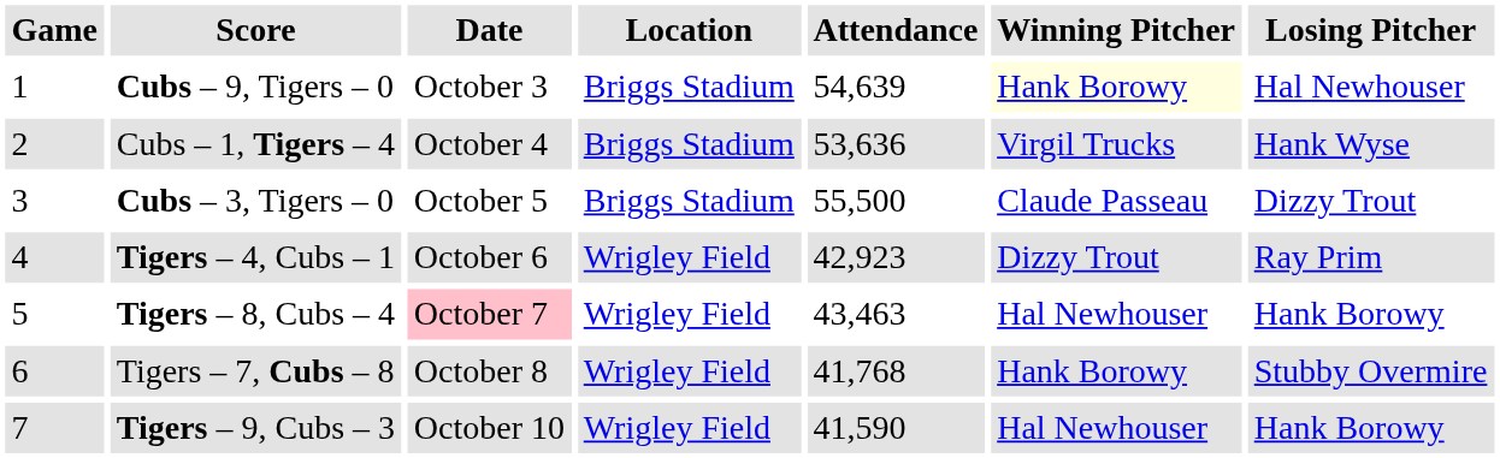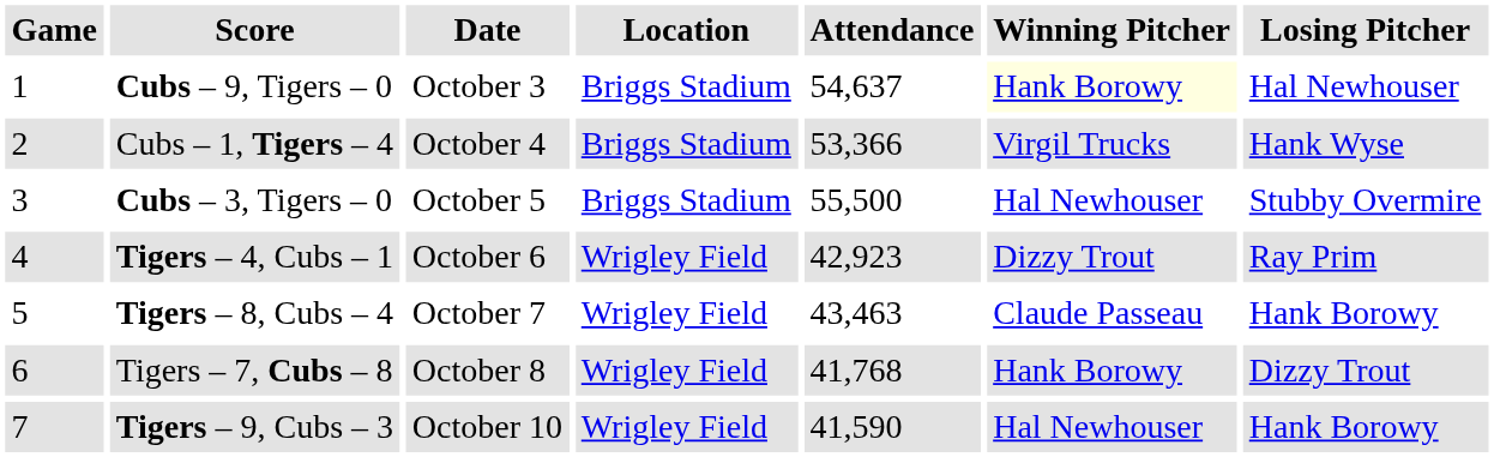Cubs – 9, Tigers – 0 | Attendance: 54,639 -> 54,637
Cubs – 1, Tigers – 4 | Attendance: 53,636 -> 53,366
Cubs – 3, Tigers – 0 | Winning Pitcher: Claude Passeau -> Hal Newhouser
Cubs – 3, Tigers – 0 | Losing Pitcher: Dizzy Trout -> Stubby Overmire
Tigers – 8, Cubs – 4 | Date: pink background -> no background
Tigers – 8, Cubs – 4 | Winning Pitcher: Hal Newhouser -> Claude Passeau
Tigers – 7, Cubs – 8 | Losing Pitcher: Stubby Overmire -> Dizzy Trout
